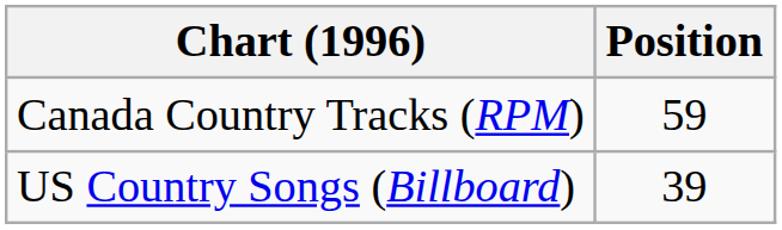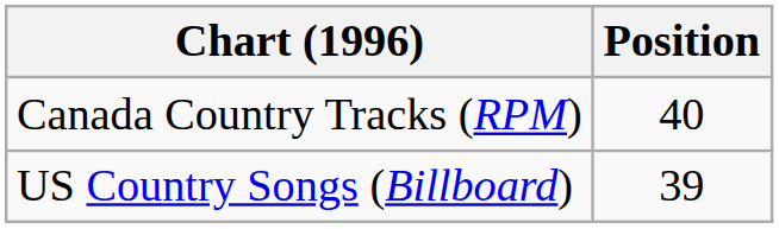Canada Country Tracks (RPM) | Position: 59 -> 40
